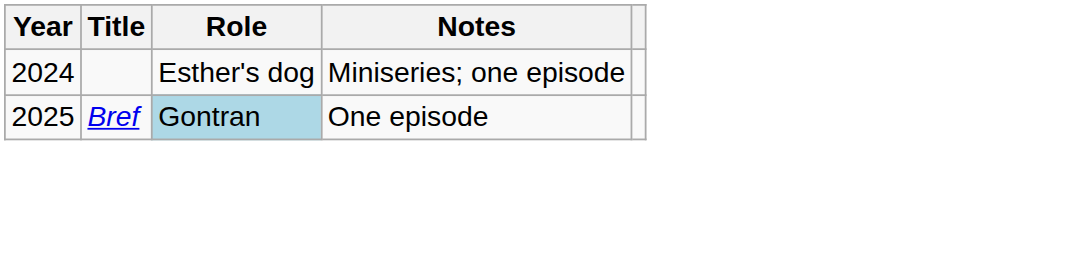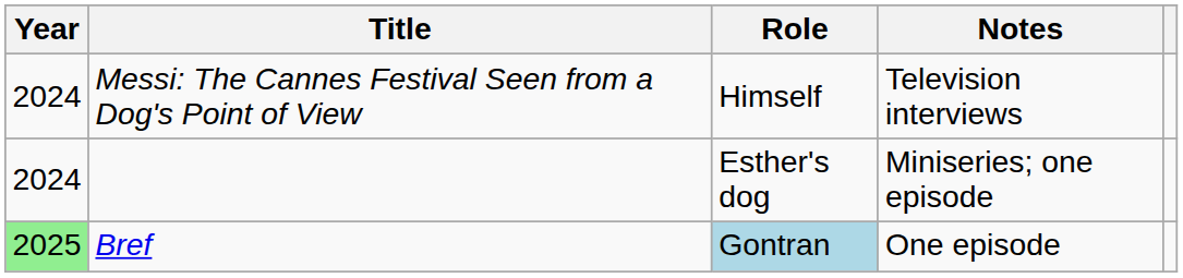+ row: 2024 | Messi: The Cannes Festival Seen from a Dog's Point of View | Himself | Television interviews
Bref | Year: no background -> lightgreen background
